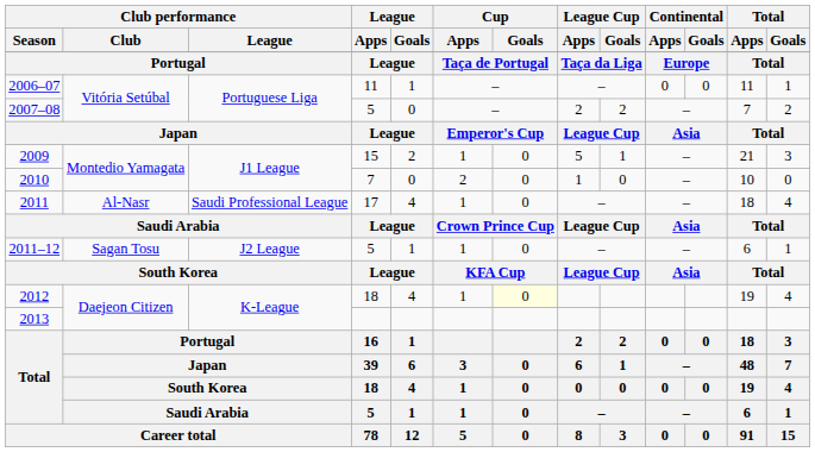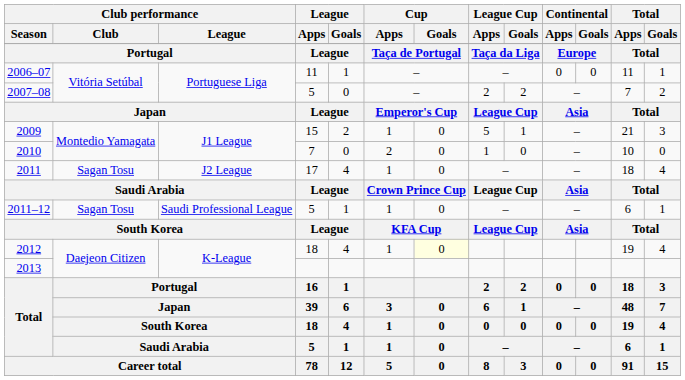2011 | Club performance / Club: Al-Nasr -> Sagan Tosu
2011 | Club performance / League: Saudi Professional League -> J2 League
2011–12 | Club performance / League: J2 League -> Saudi Professional League
